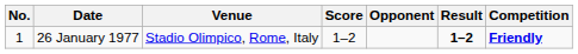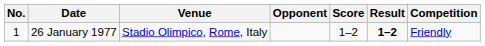columns swapped: Opponent <-> Score
26 January 1977 | Competition: bold -> normal
